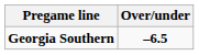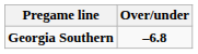Georgia Southern | Over/under: –6.5 -> –6.8
